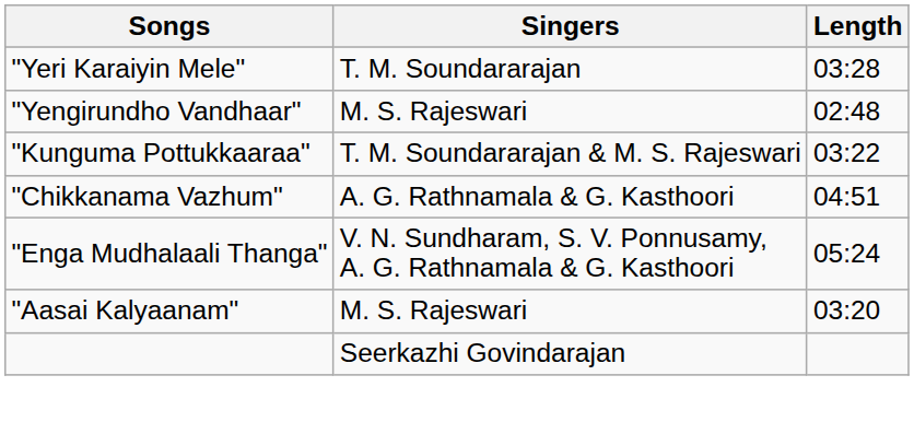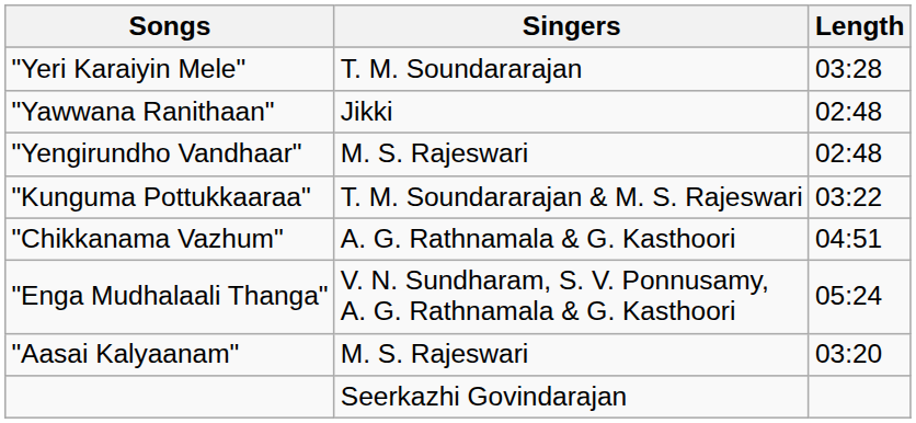+ row: "Yawwana Ranithaan" | Jikki | 02:48
